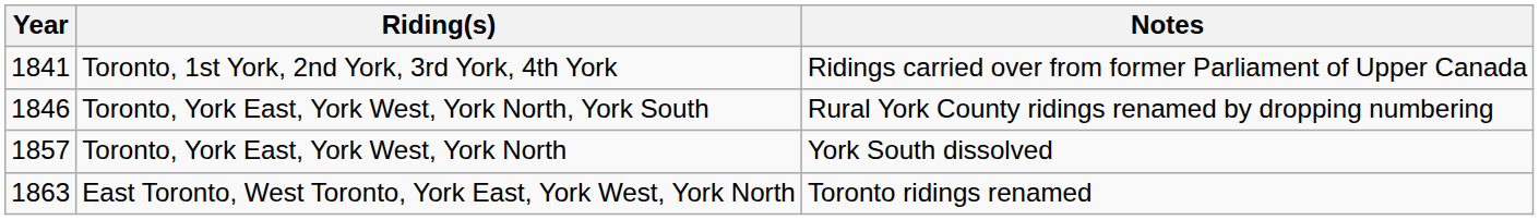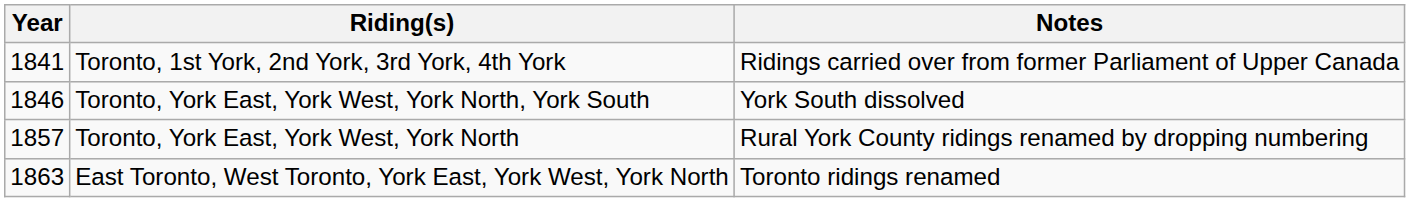Toronto, York East, York West, York North, York South | Notes: Rural York County ridings renamed by dropping numbering -> York South dissolved
Toronto, York East, York West, York North | Notes: York South dissolved -> Rural York County ridings renamed by dropping numbering
